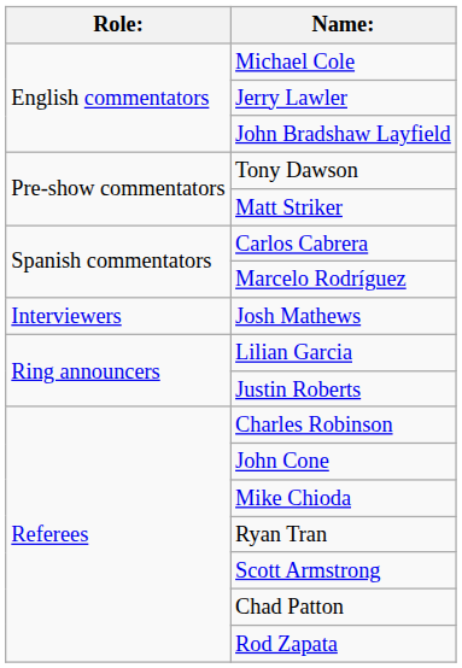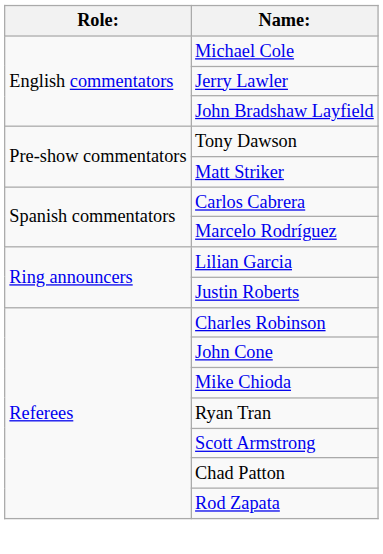- row: Interviewers | Josh Mathews
